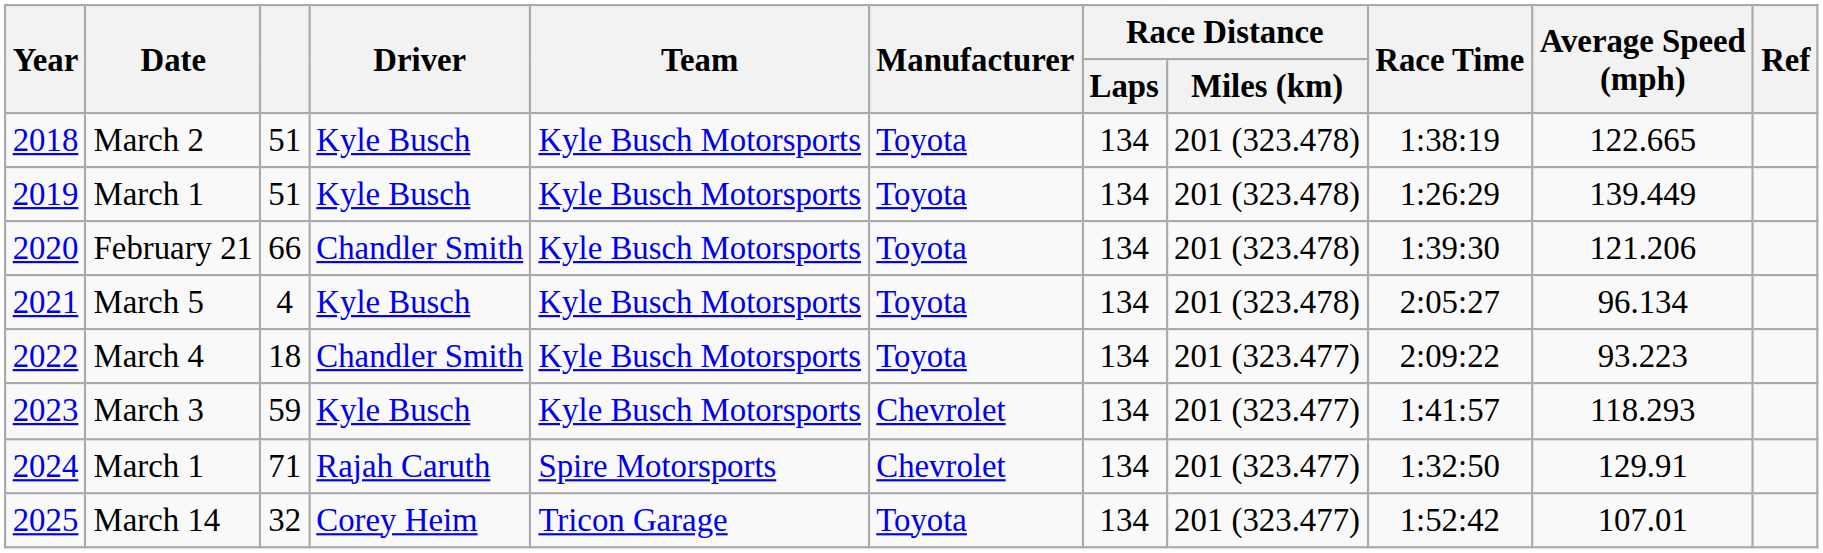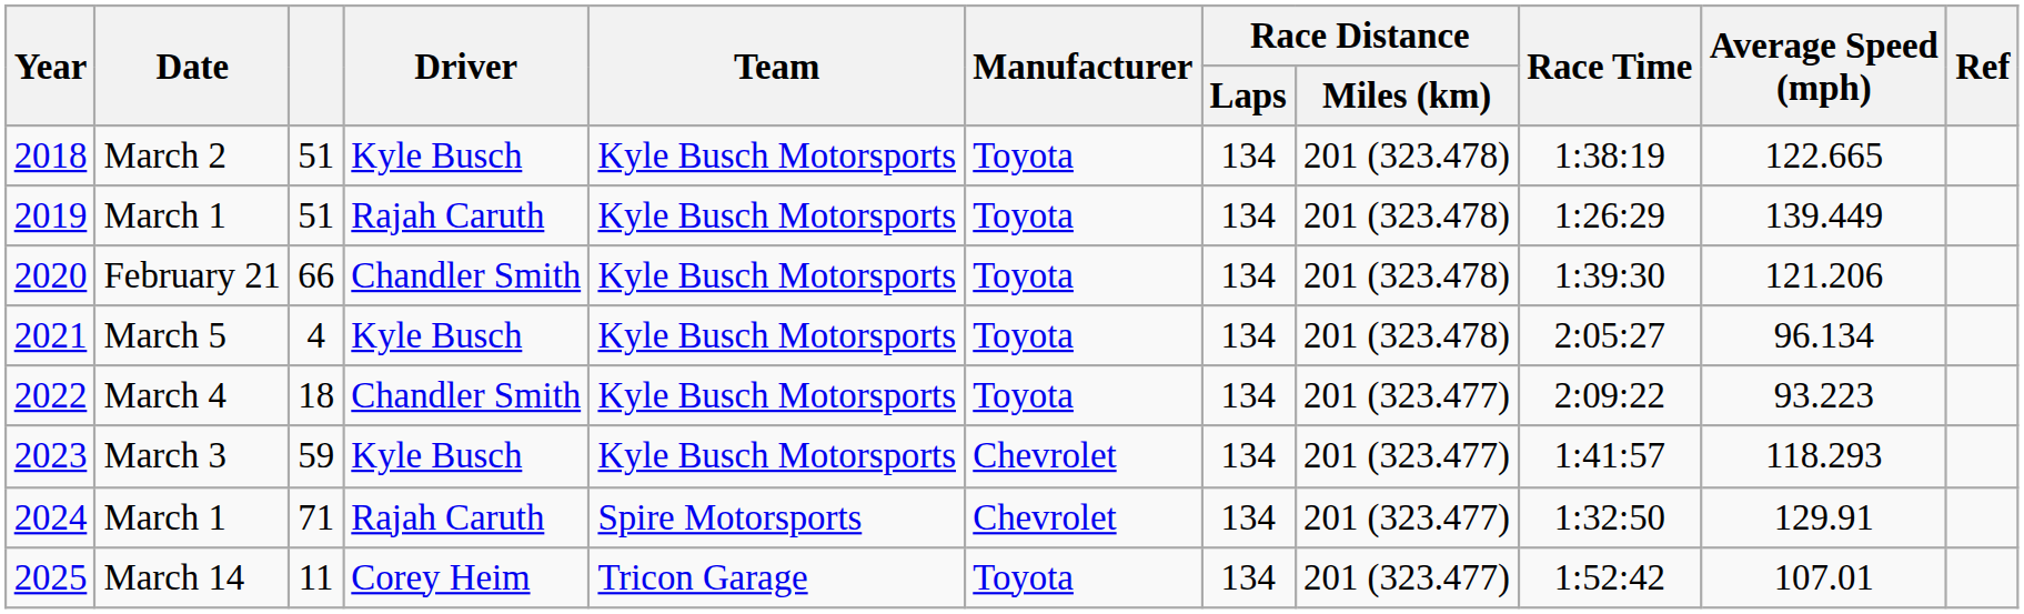2019 | Driver: Kyle Busch -> Rajah Caruth
2025 | column 3: 32 -> 11
